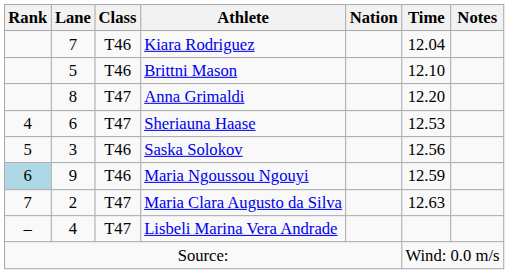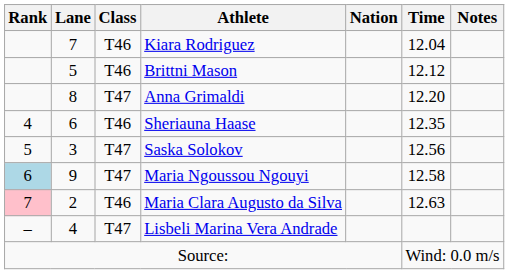Brittni Mason | Time: 12.10 -> 12.12
Sheriauna Haase | Class: T47 -> T46
Sheriauna Haase | Time: 12.53 -> 12.35
Saska Solokov | Class: T46 -> T47
Maria Ngoussou Ngouyi | Class: T46 -> T47
Maria Ngoussou Ngouyi | Time: 12.59 -> 12.58
Maria Clara Augusto da Silva | Rank: no background -> pink background
Maria Clara Augusto da Silva | Class: T47 -> T46
